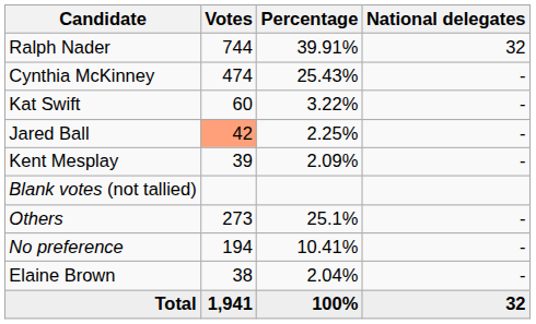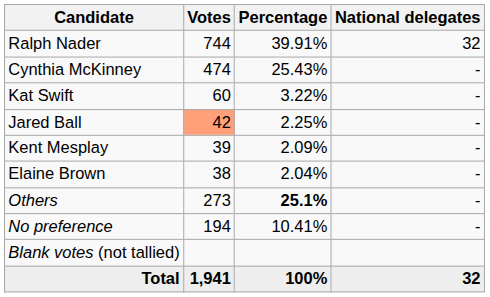rows swapped: Elaine Brown <-> Blank votes (not tallied)
Others | Percentage: normal -> bold
